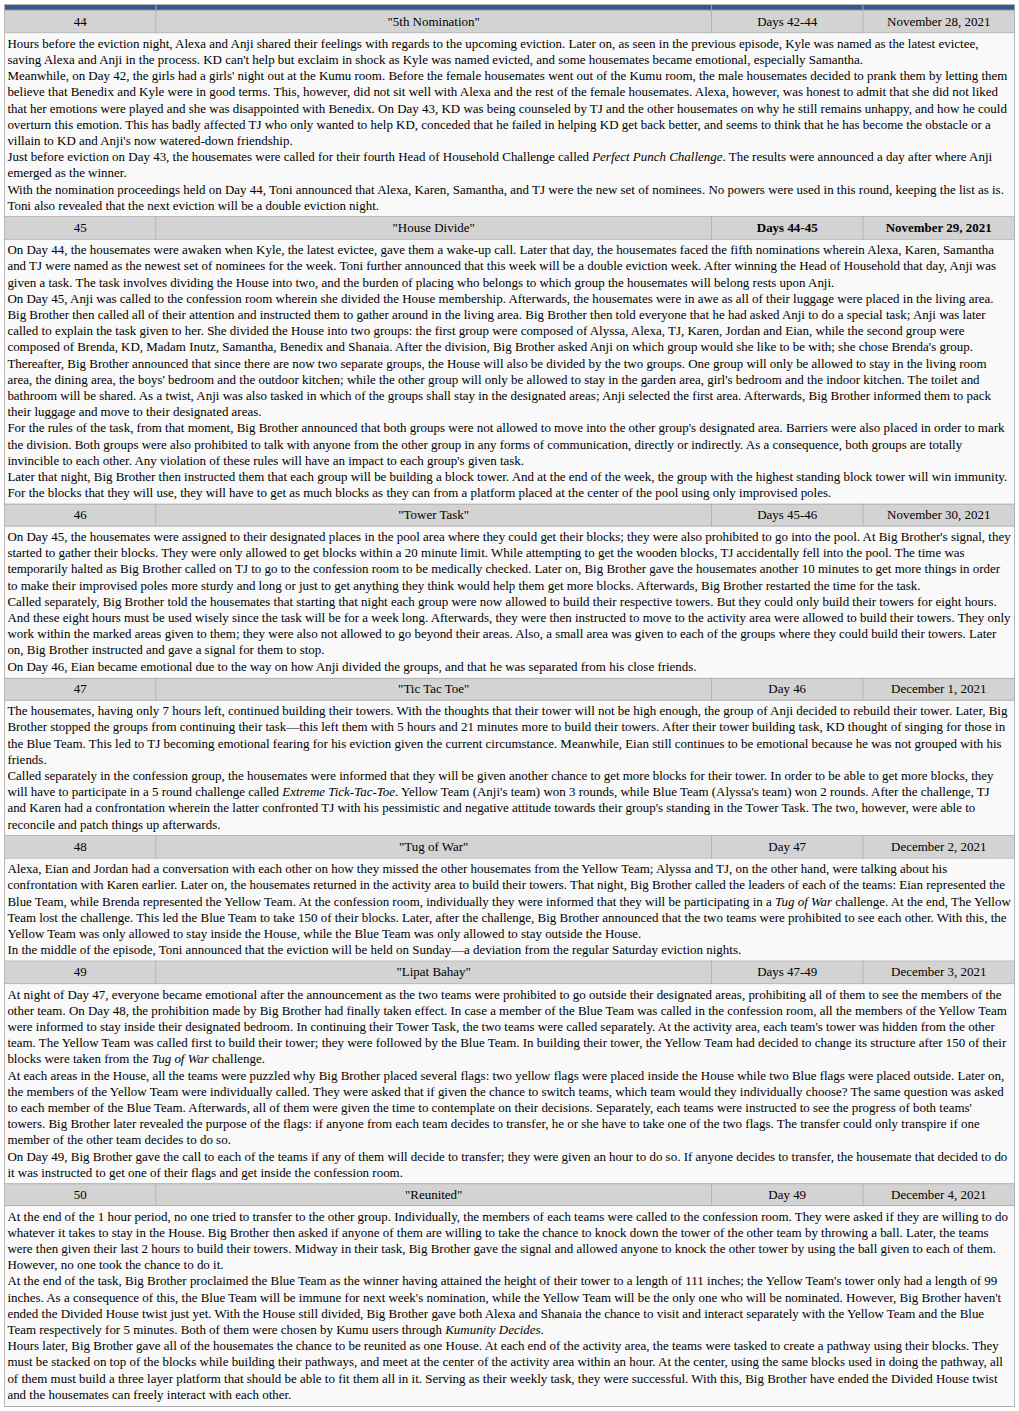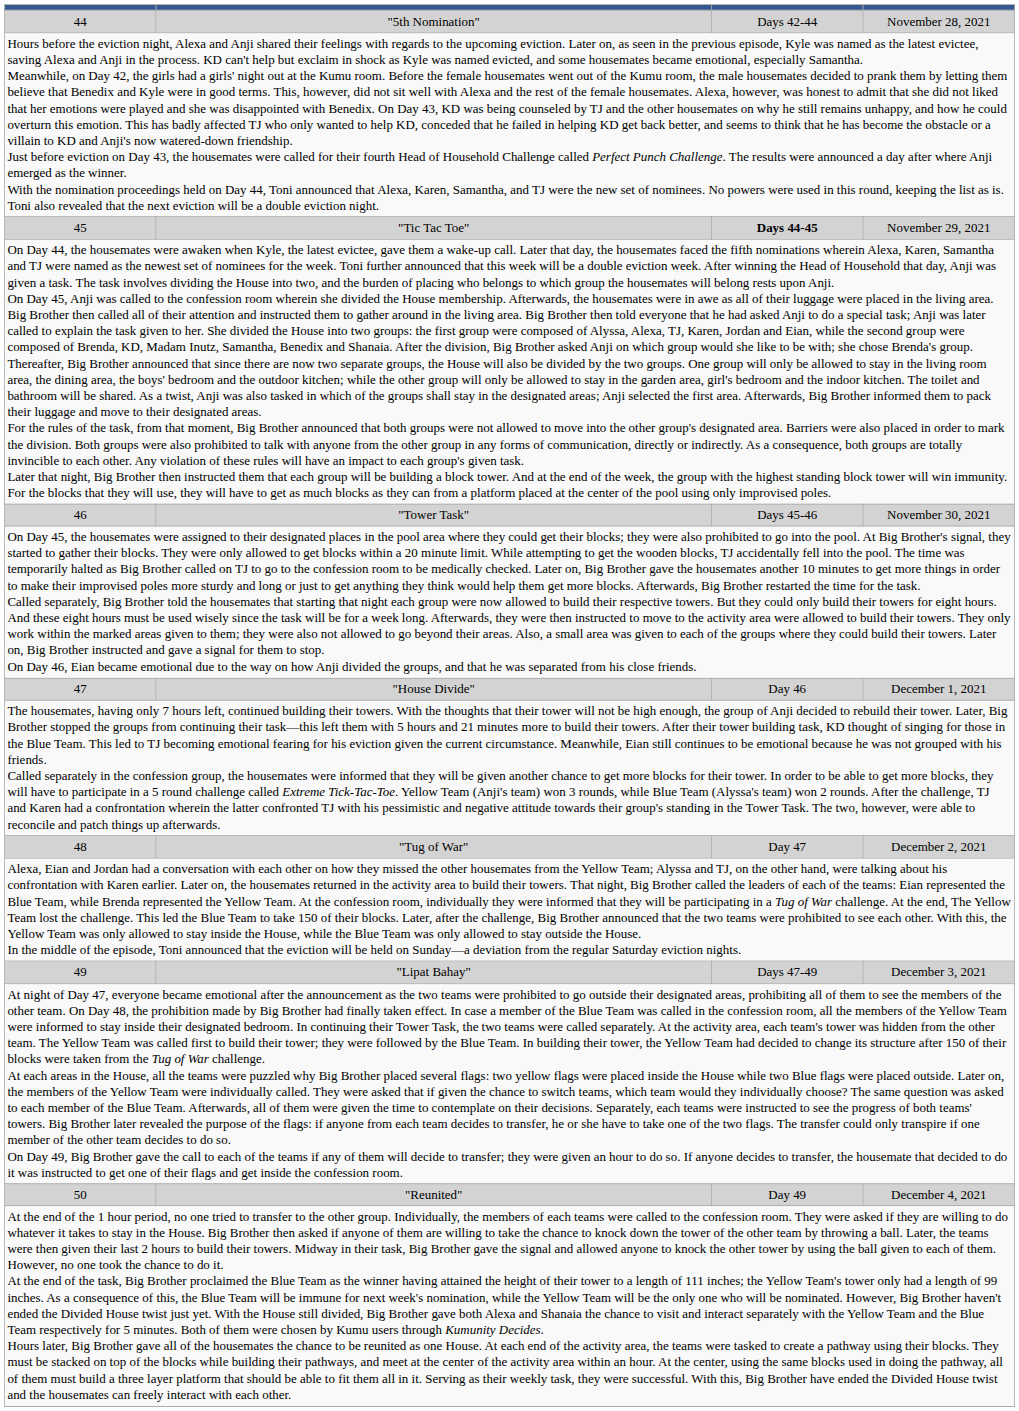45 | column 2: "House Divide" -> "Tic Tac Toe"
45 | column 4: bold -> normal
47 | column 2: "Tic Tac Toe" -> "House Divide"
